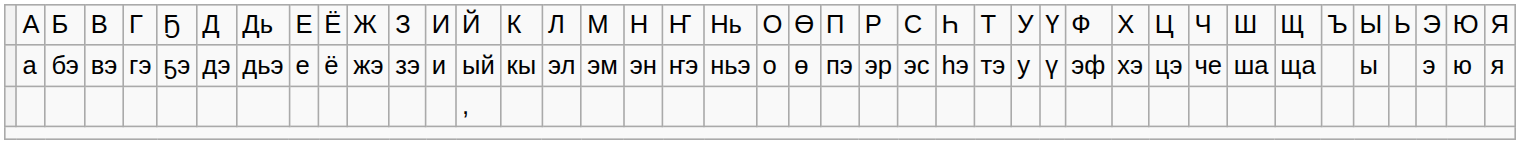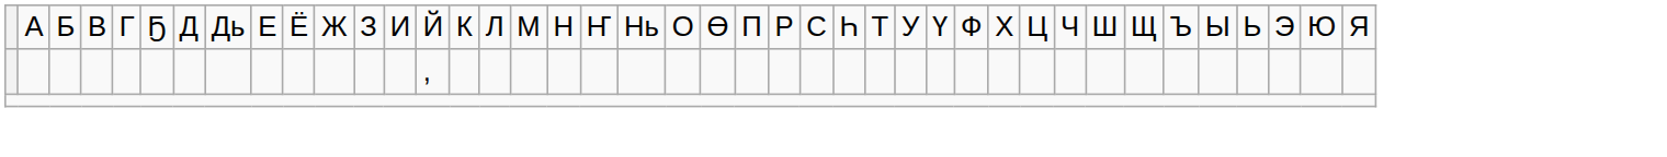- row: а | бэ | вэ | гэ | ҕэ | дэ | дьэ | е | ё | жэ | зэ | и | ый | кы | эл | эм | эн | ҥэ | ньэ | о | ө | пэ | эр | эс | һэ | тэ | у | ү | эф | хэ | цэ | че | ша | ща | ы | э | ю | я
